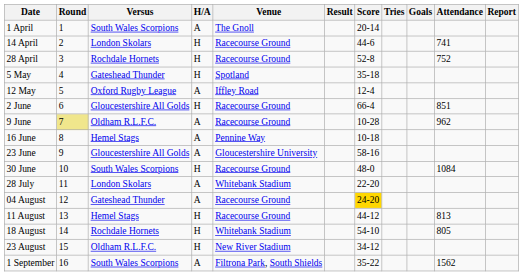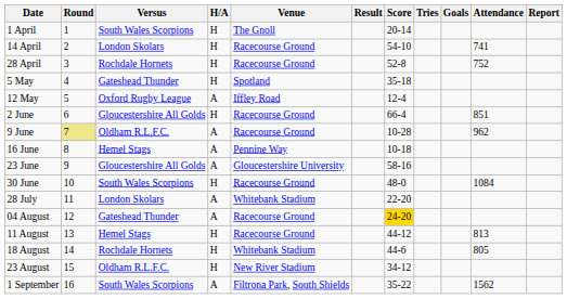1 April | H/A: A -> H
14 April | Score: 44-6 -> 54-10
18 August | Score: 54-10 -> 44-6
